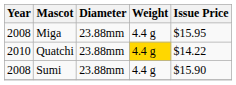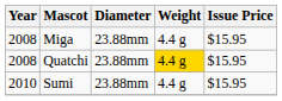Quatchi | Year: 2010 -> 2008
Quatchi | Issue Price: $14.22 -> $15.95
Sumi | Year: 2008 -> 2010
Sumi | Issue Price: $15.90 -> $15.95
